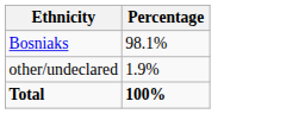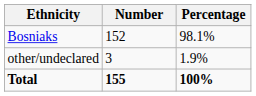+ column: Number | 152 | 3 | 155
